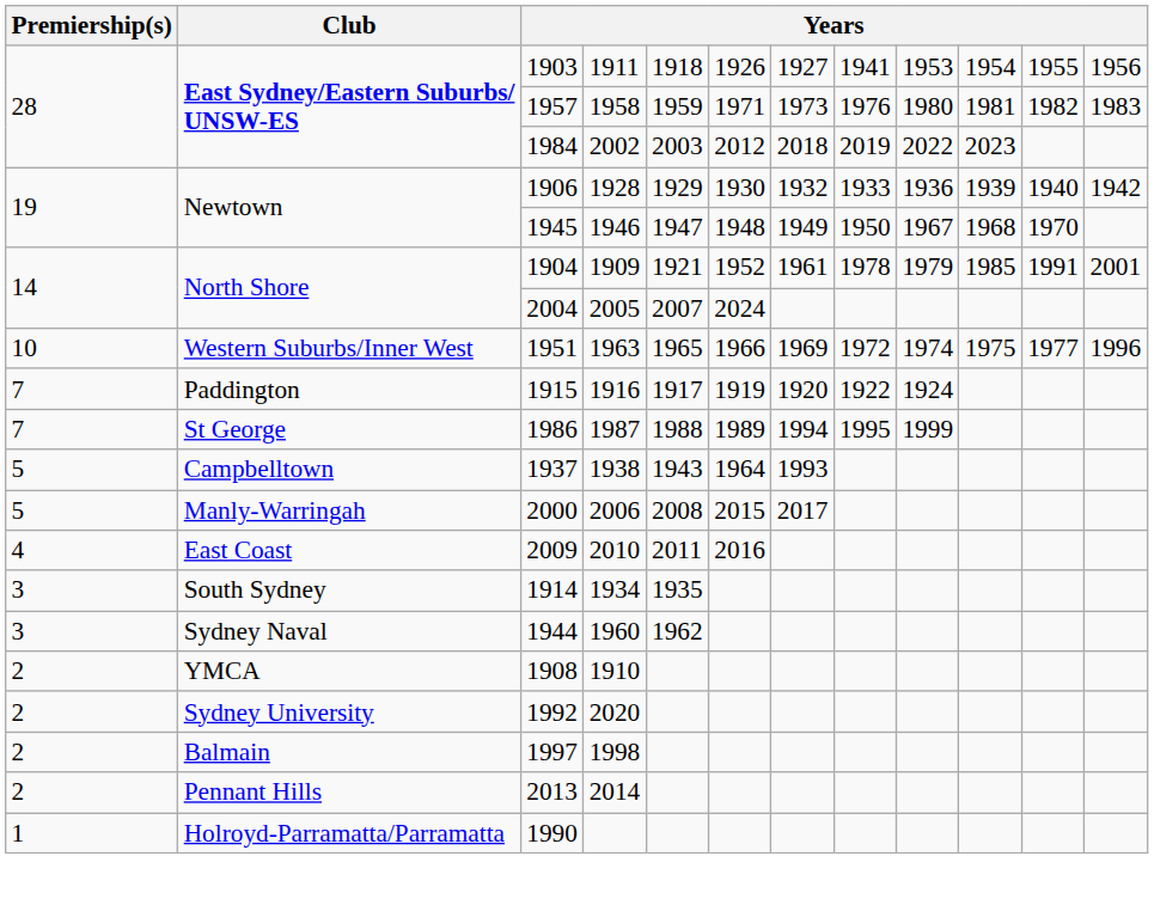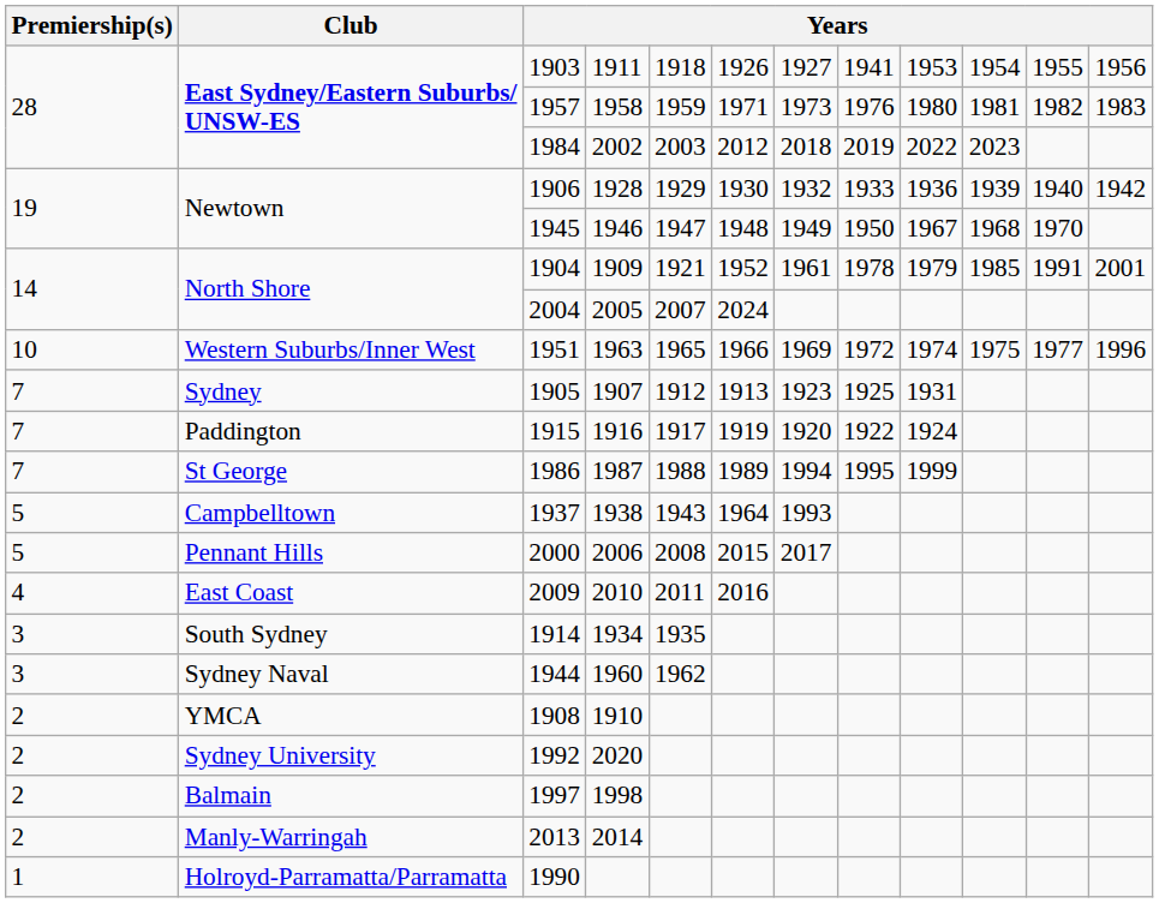+ row: 7 | Sydney | 1905 | 1907 | 1912 | 1913 | 1923 | 1925 | 1931
2000 | Club: Manly-Warringah -> Pennant Hills
2013 | Club: Pennant Hills -> Manly-Warringah
